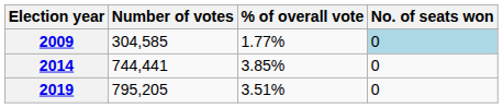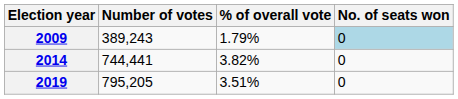2009 | Number of votes: 304,585 -> 389,243
2009 | % of overall vote: 1.77% -> 1.79%
2014 | % of overall vote: 3.85% -> 3.82%
